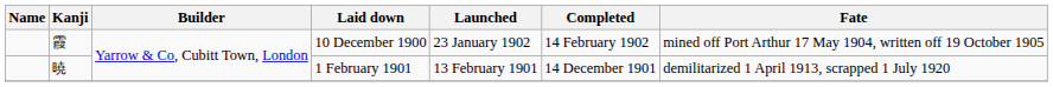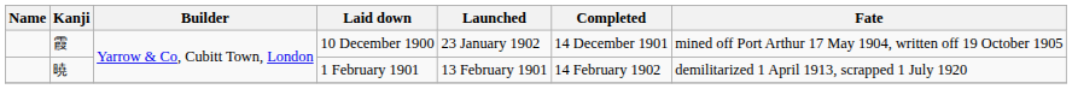10 December 1900 | Completed: 14 February 1902 -> 14 December 1901
1 February 1901 | Completed: 14 December 1901 -> 14 February 1902
